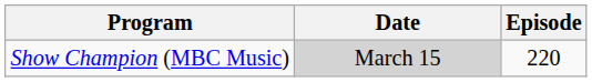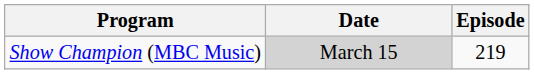Show Champion (MBC Music) | Episode: 220 -> 219
